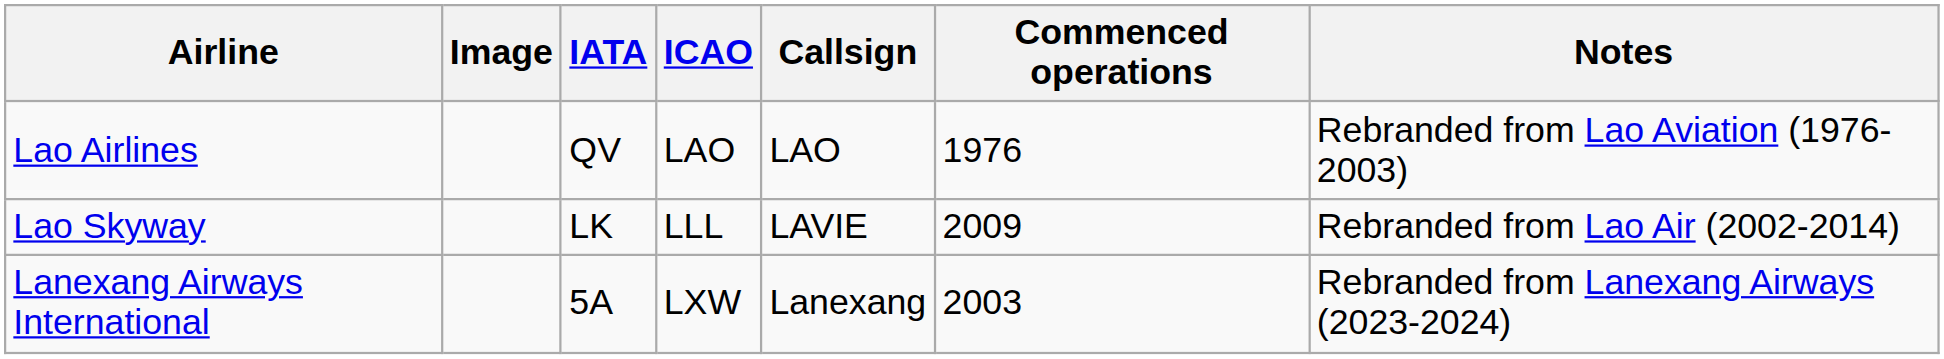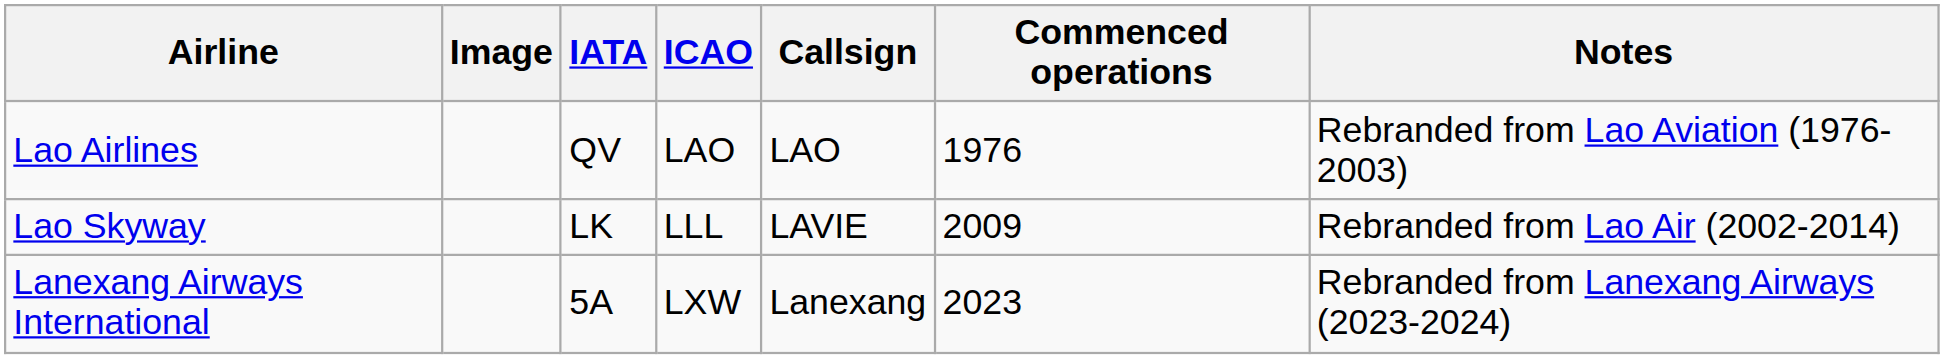Lanexang Airways International | Commenced operations: 2003 -> 2023
